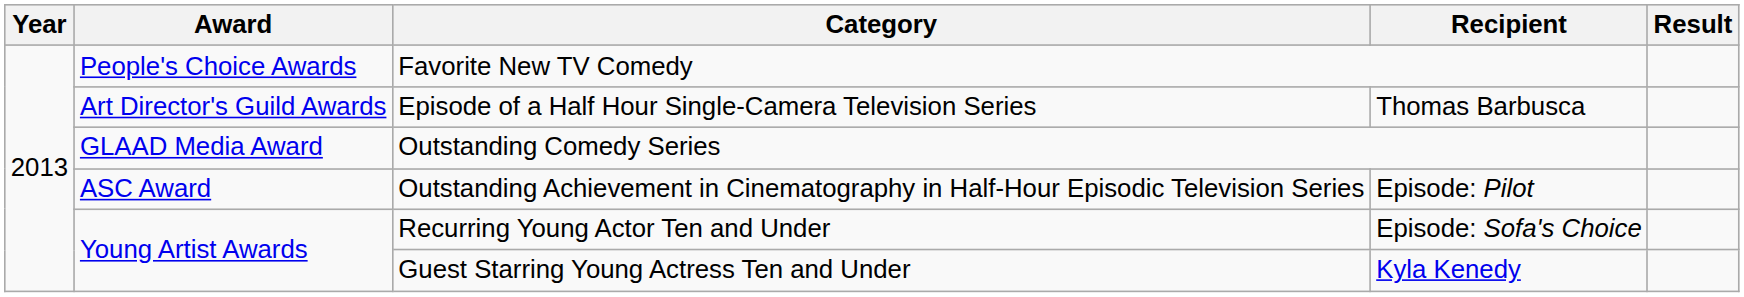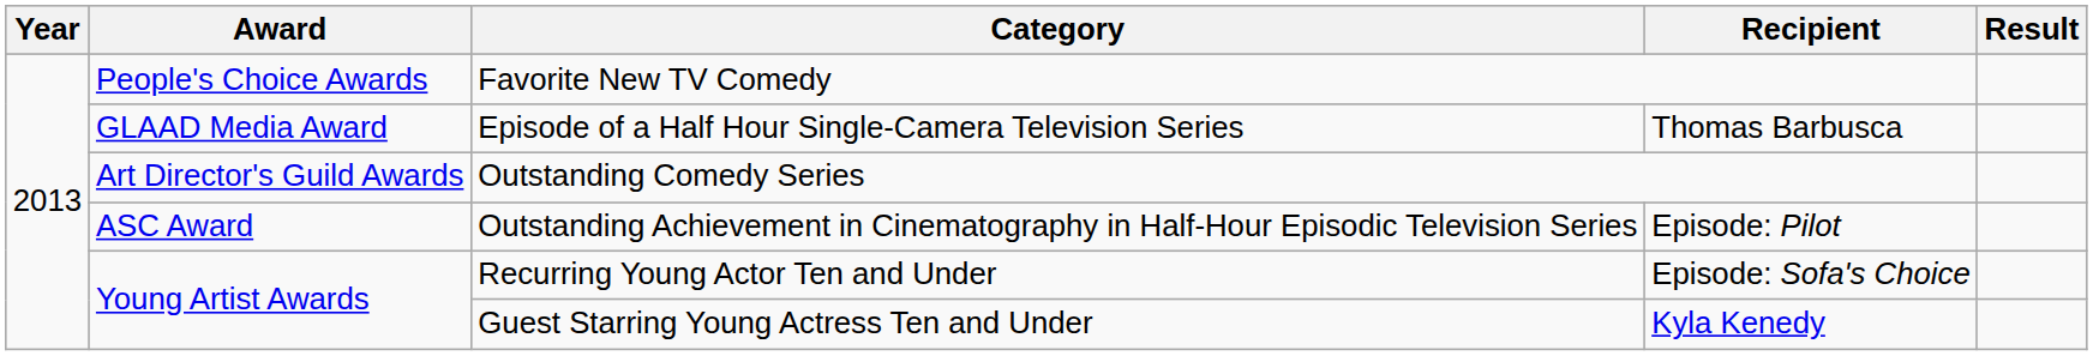Episode of a Half Hour Single-Camera Television Series | Award: Art Director's Guild Awards -> GLAAD Media Award
Outstanding Comedy Series | Award: GLAAD Media Award -> Art Director's Guild Awards
